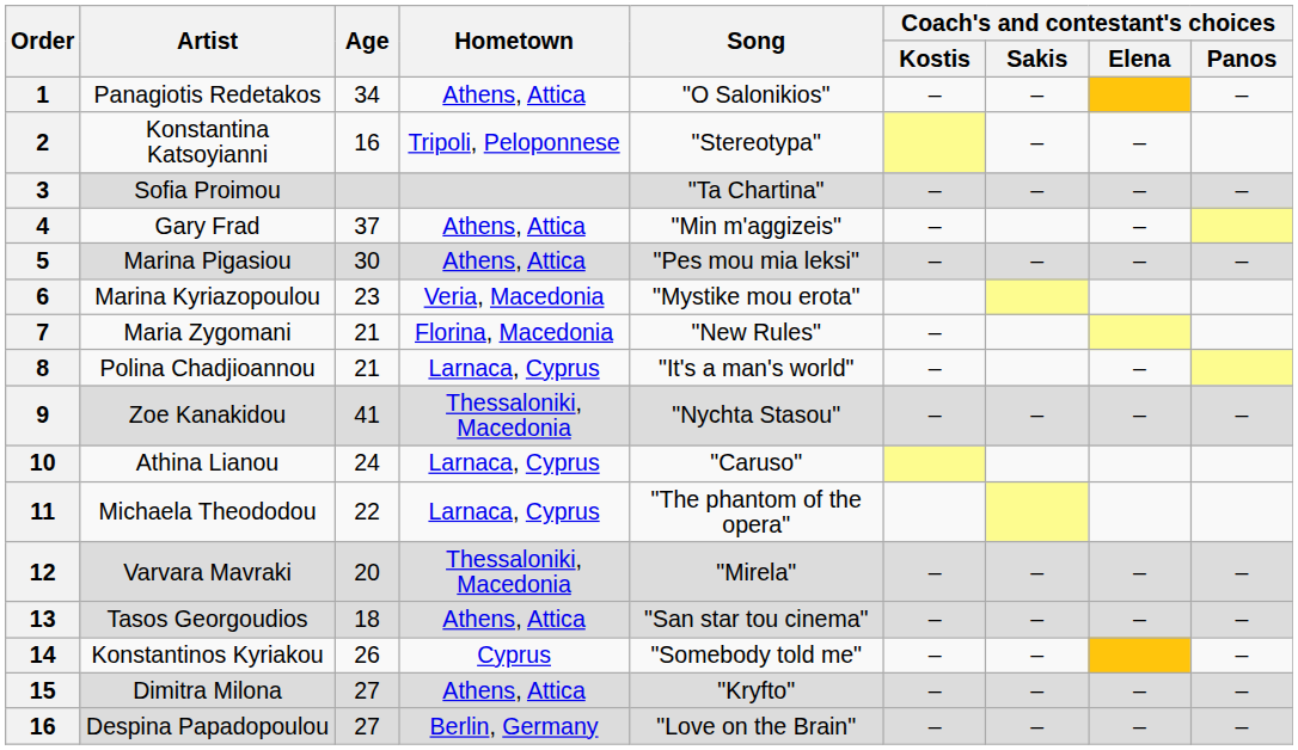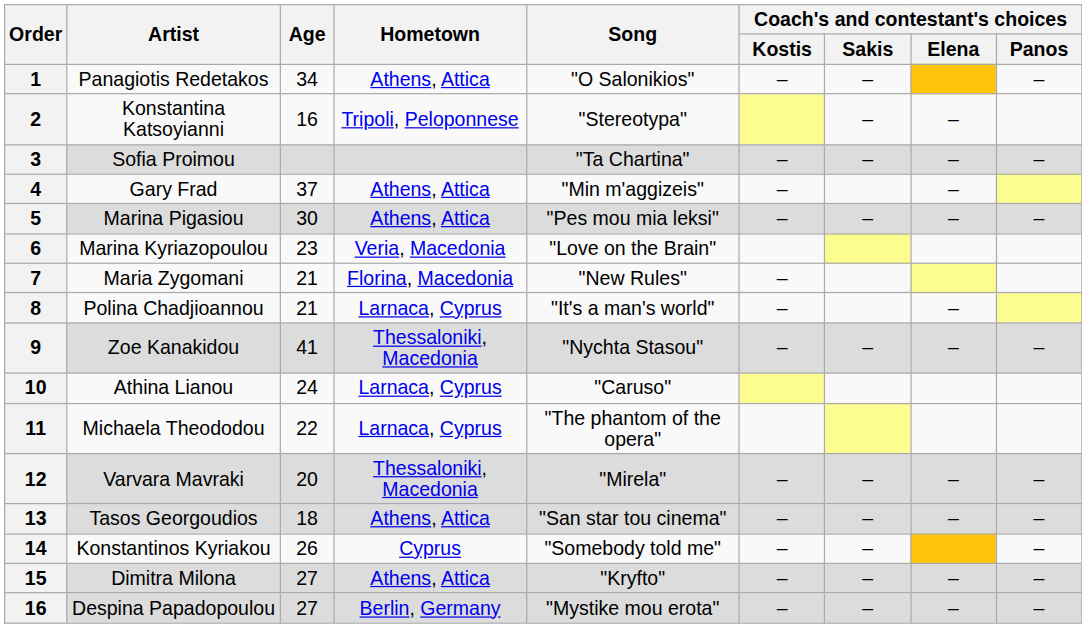Marina Kyriazopoulou | Song: "Mystike mou erota" -> "Love on the Brain"
Despina Papadopoulou | Song: "Love on the Brain" -> "Mystike mou erota"
